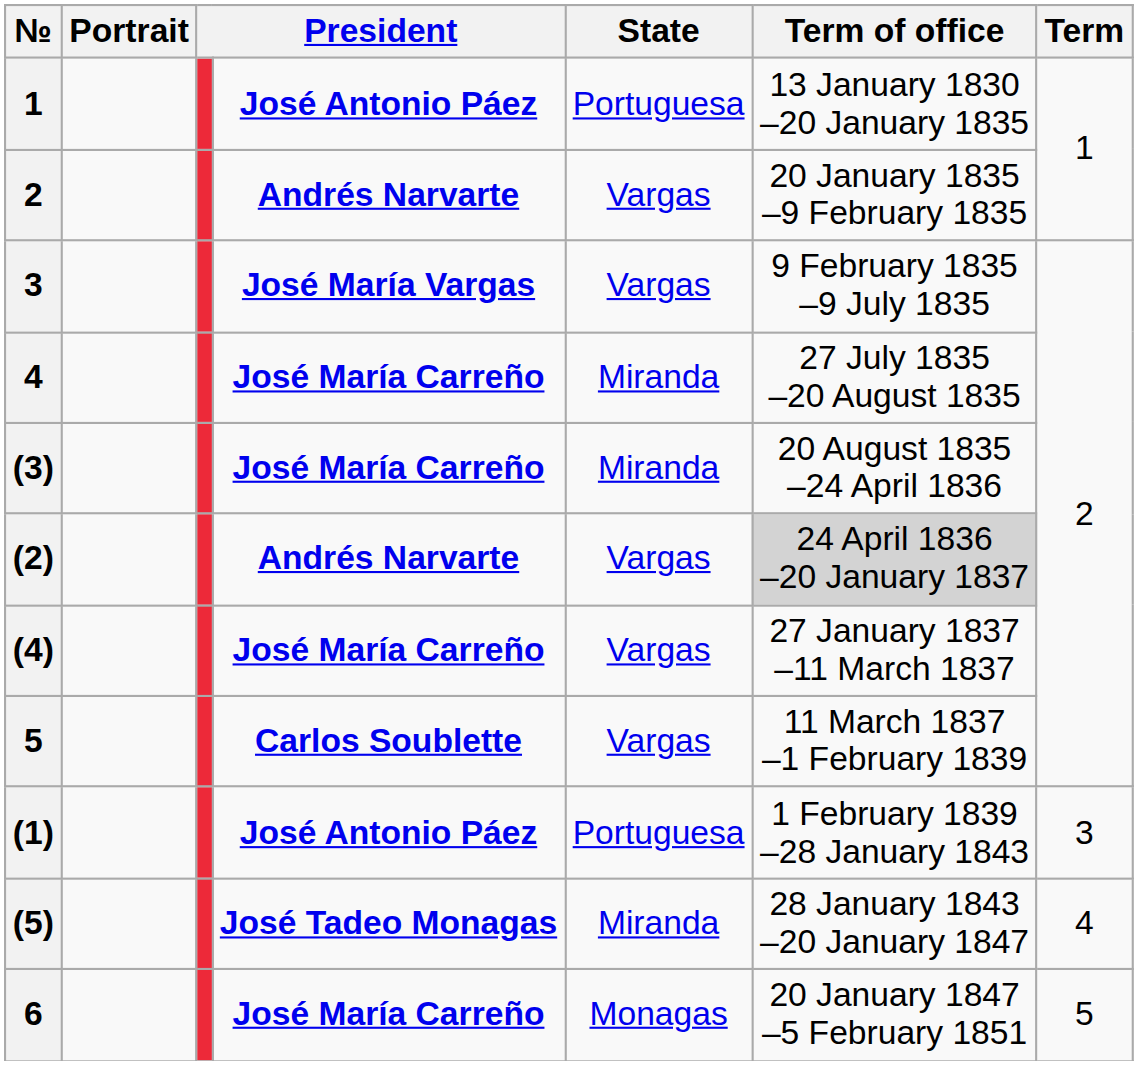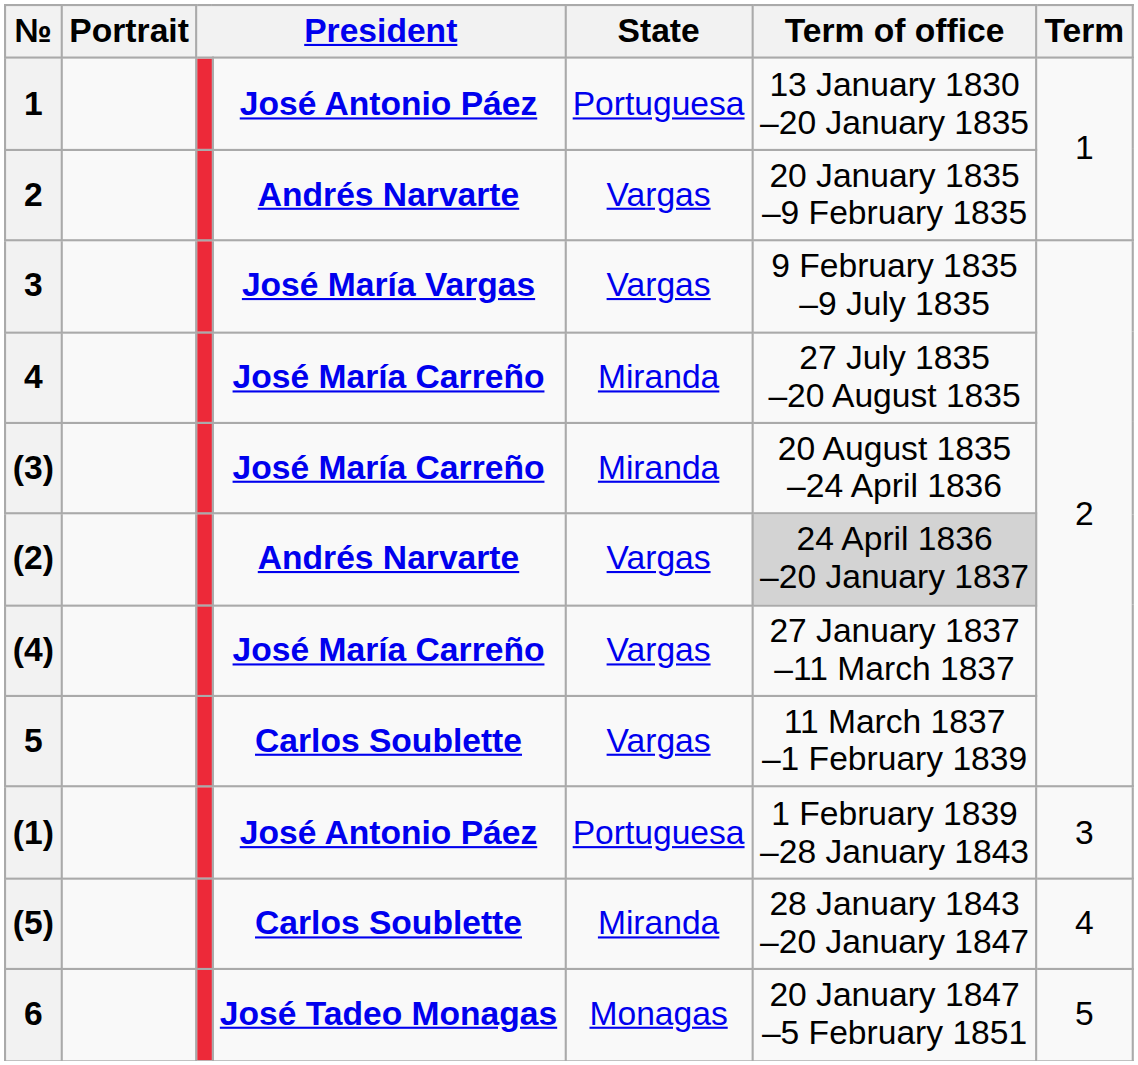(5) | column 4: José Tadeo Monagas -> Carlos Soublette
6 | column 4: José María Carreño -> José Tadeo Monagas
